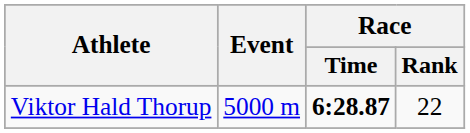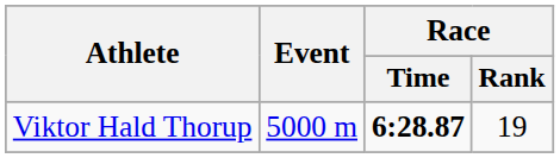Viktor Hald Thorup | Race / Rank: 22 -> 19
